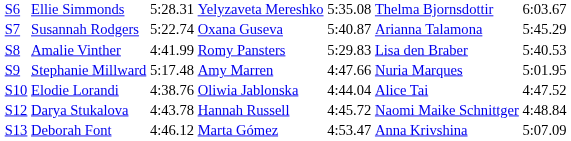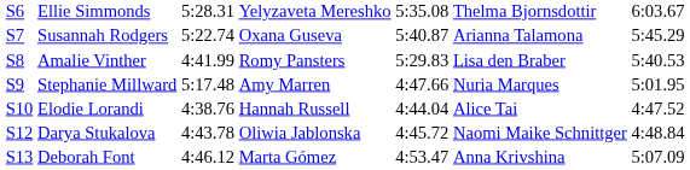Elodie Lorandi | column 4: Oliwia Jablonska -> Hannah Russell
Darya Stukalova | column 4: Hannah Russell -> Oliwia Jablonska
